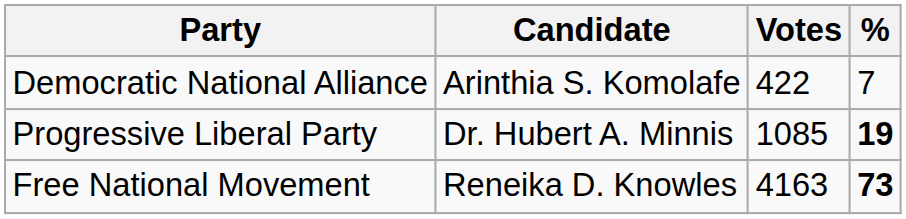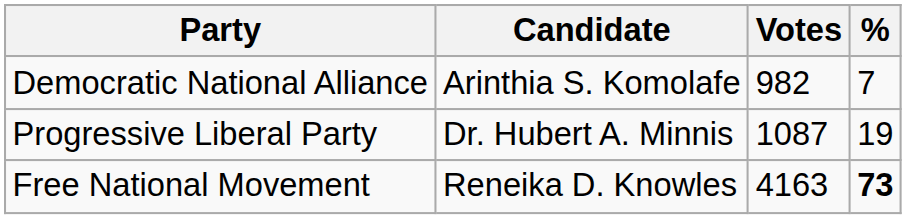Democratic National Alliance | Votes: 422 -> 982
Progressive Liberal Party | Votes: 1085 -> 1087
Progressive Liberal Party | %: bold -> normal
